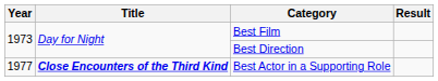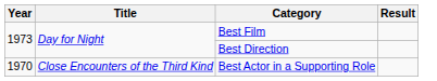Best Actor in a Supporting Role | Year: 1977 -> 1970
Best Actor in a Supporting Role | Title: bold -> normal
